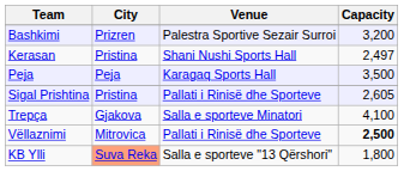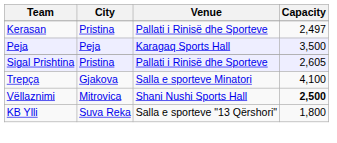- row: Bashkimi | Prizren | Palestra Sportive Sezair Surroi | 3,200
Kerasan | Venue: Shani Nushi Sports Hall -> Pallati i Rinisë dhe Sporteve
Vëllaznimi | Venue: Pallati i Rinisë dhe Sporteve -> Shani Nushi Sports Hall
KB Ylli | City: lightsalmon background -> no background
